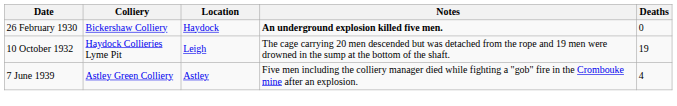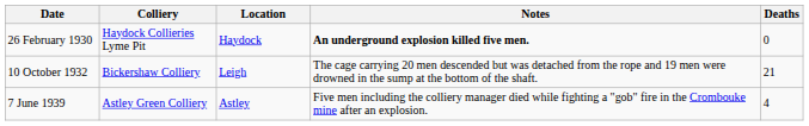26 February 1930 | Colliery: Bickershaw Colliery -> Haydock Collieries Lyme Pit
10 October 1932 | Colliery: Haydock Collieries Lyme Pit -> Bickershaw Colliery
10 October 1932 | Deaths: 19 -> 21
